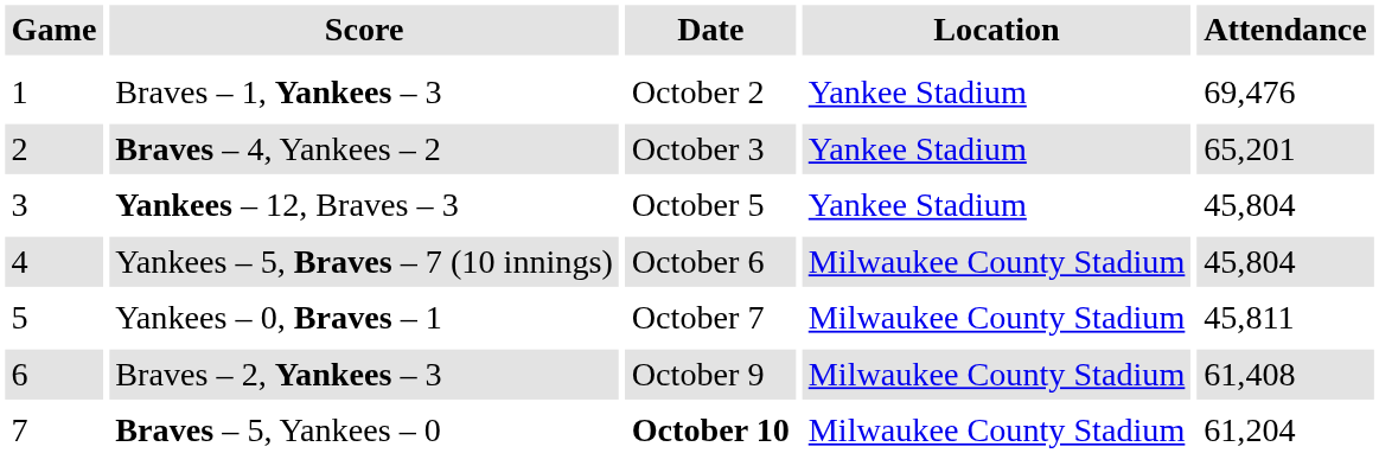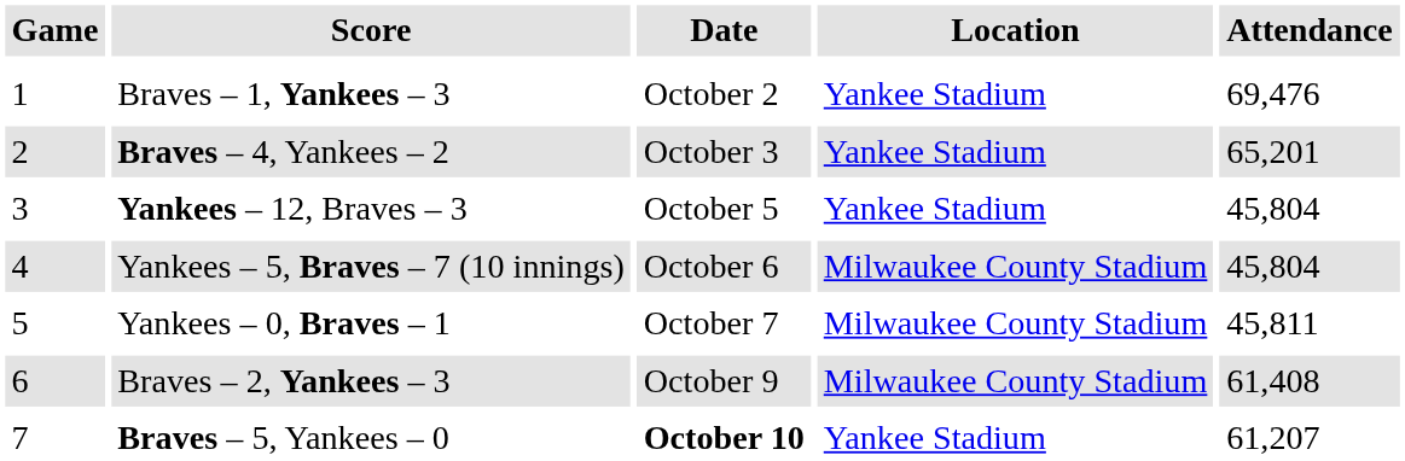Braves – 5, Yankees – 0 | Location: Milwaukee County Stadium -> Yankee Stadium
Braves – 5, Yankees – 0 | Attendance: 61,204 -> 61,207
